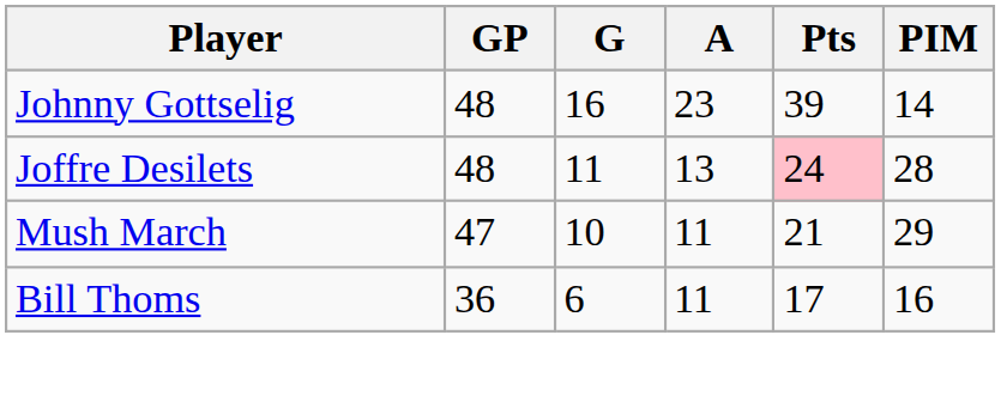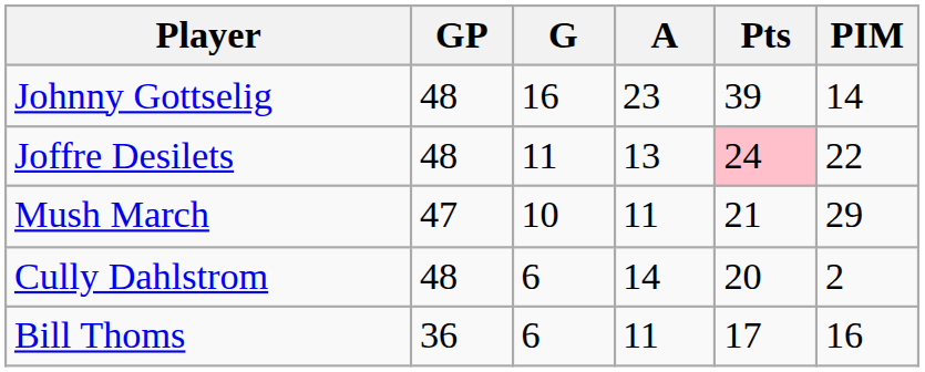Joffre Desilets | PIM: 28 -> 22
+ row: Cully Dahlstrom | 48 | 6 | 14 | 20 | 2
